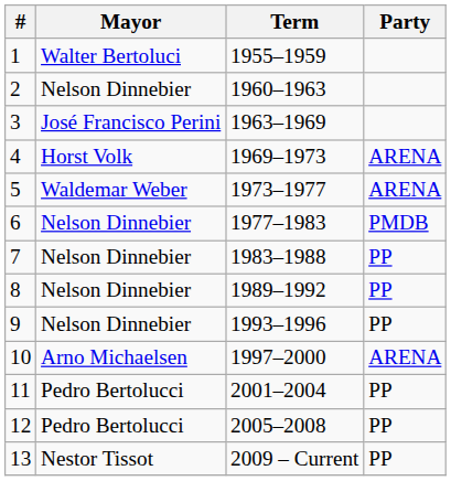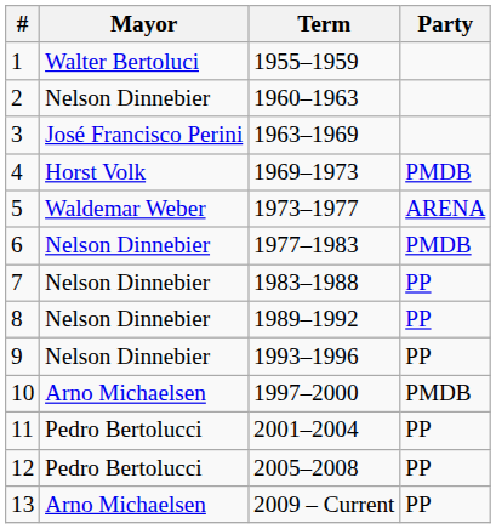4 | Party: ARENA -> PMDB
10 | Party: ARENA -> PMDB
13 | Mayor: Nestor Tissot -> Arno Michaelsen
